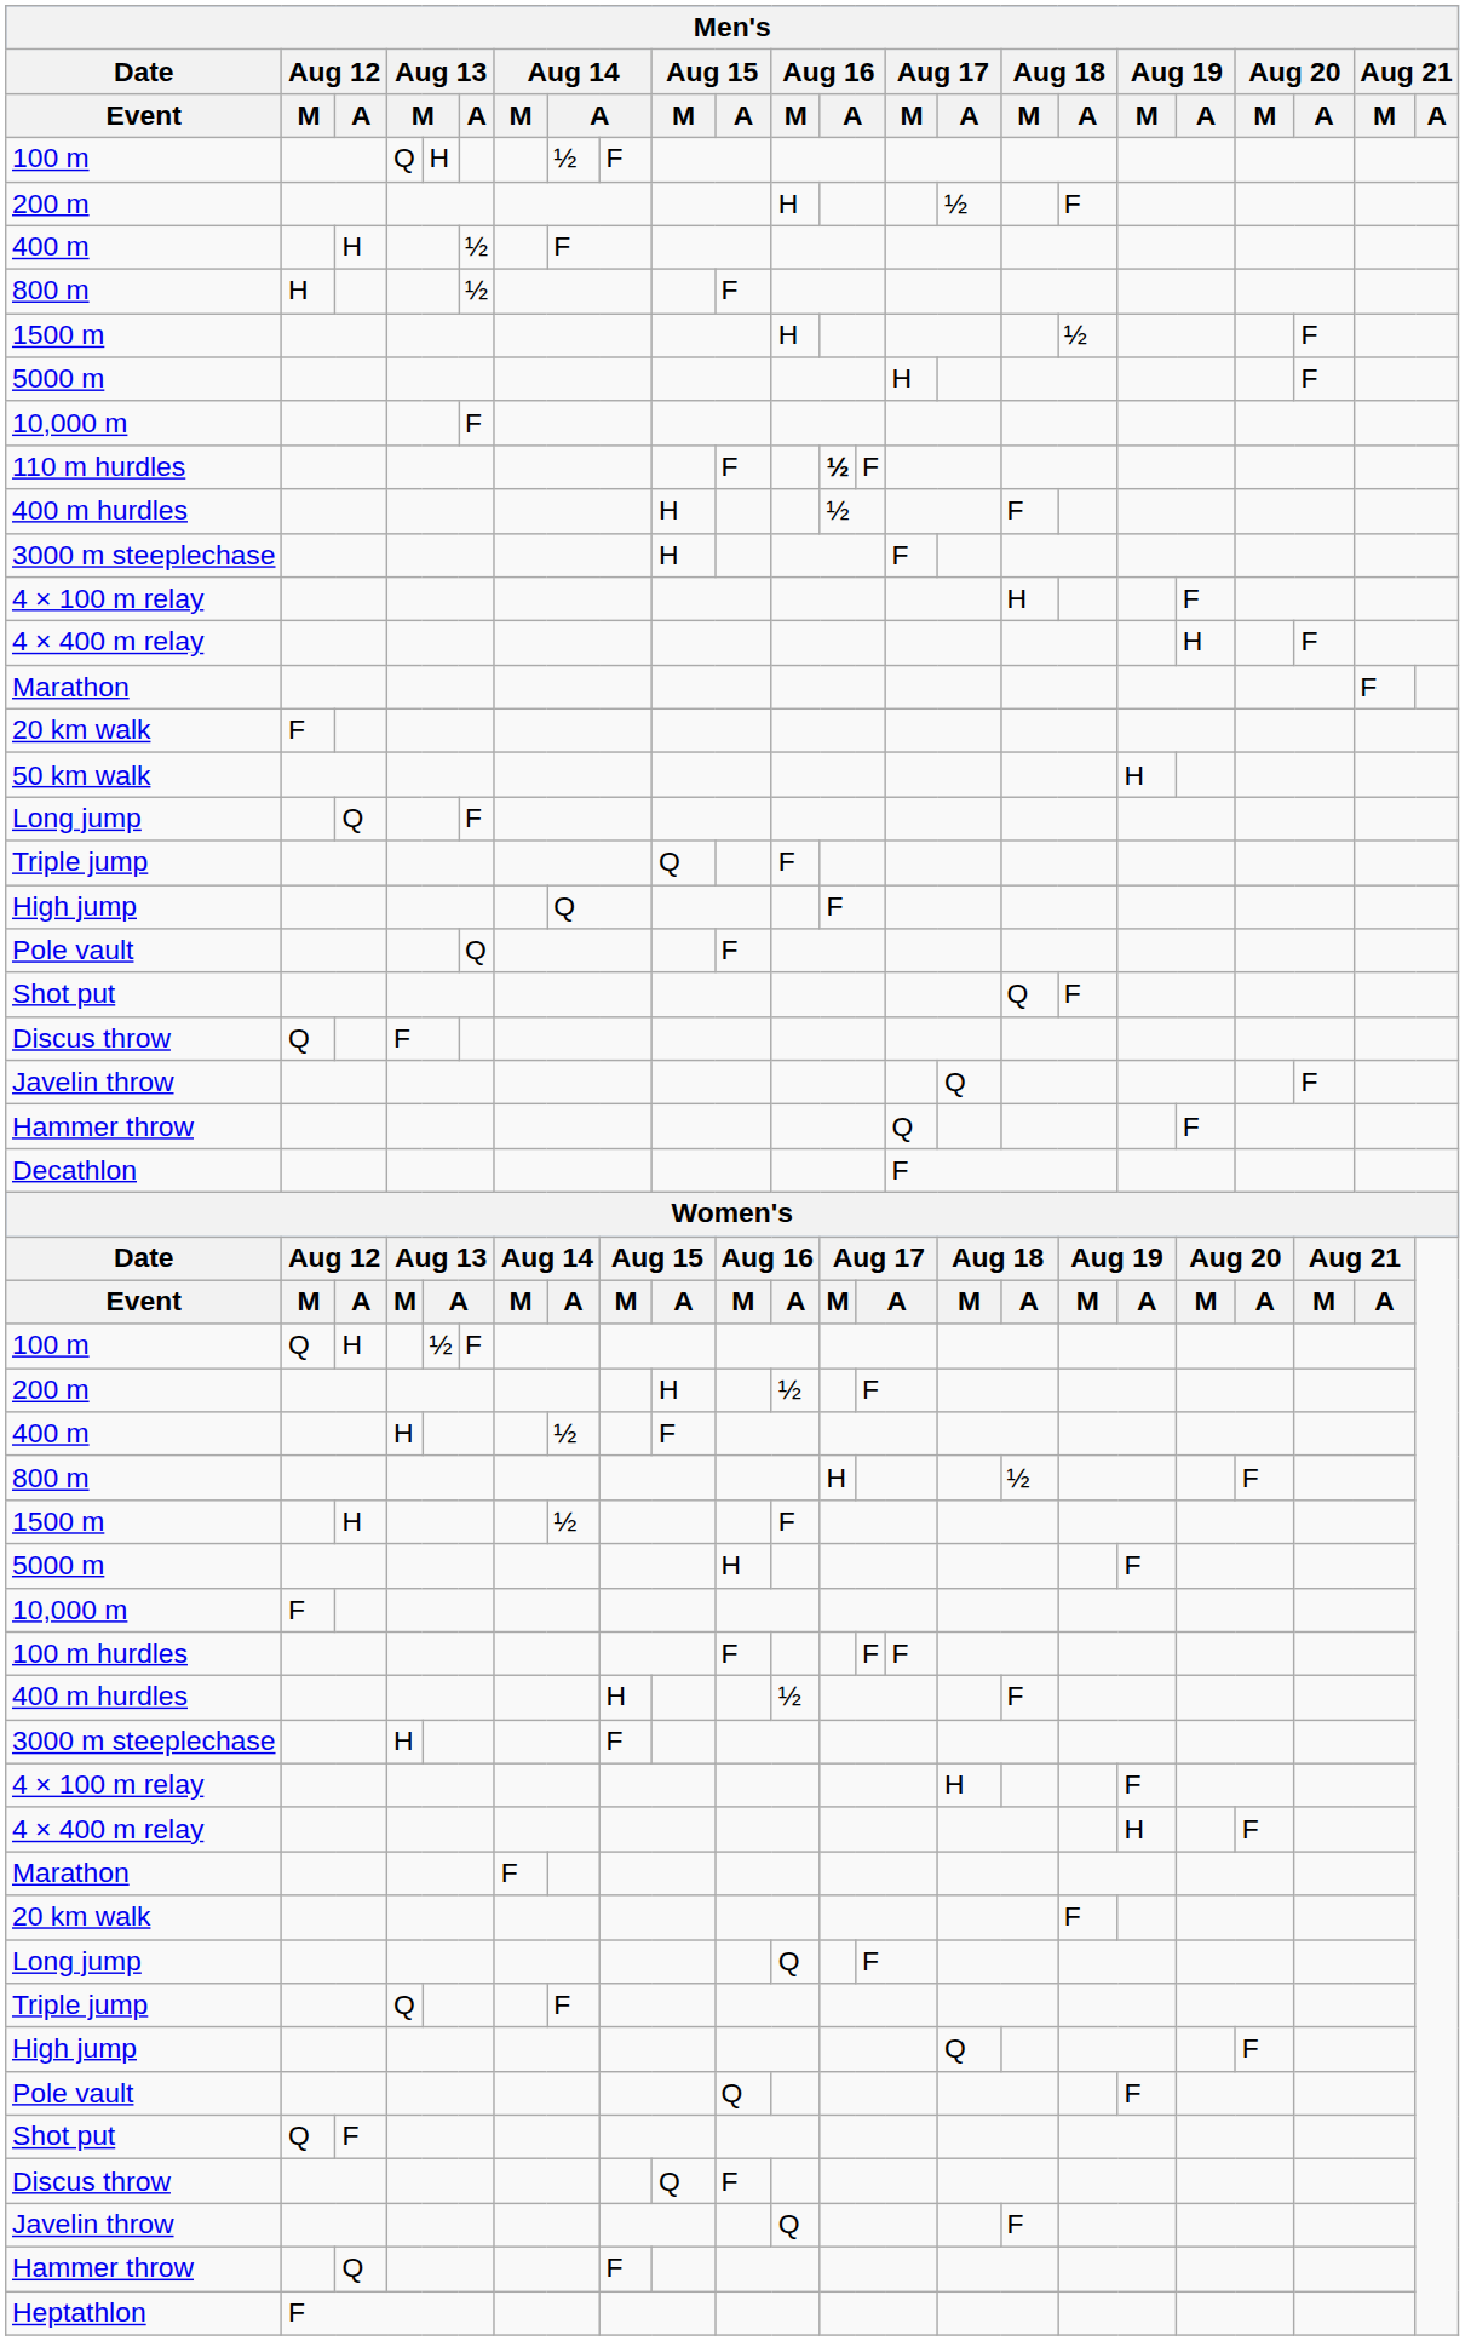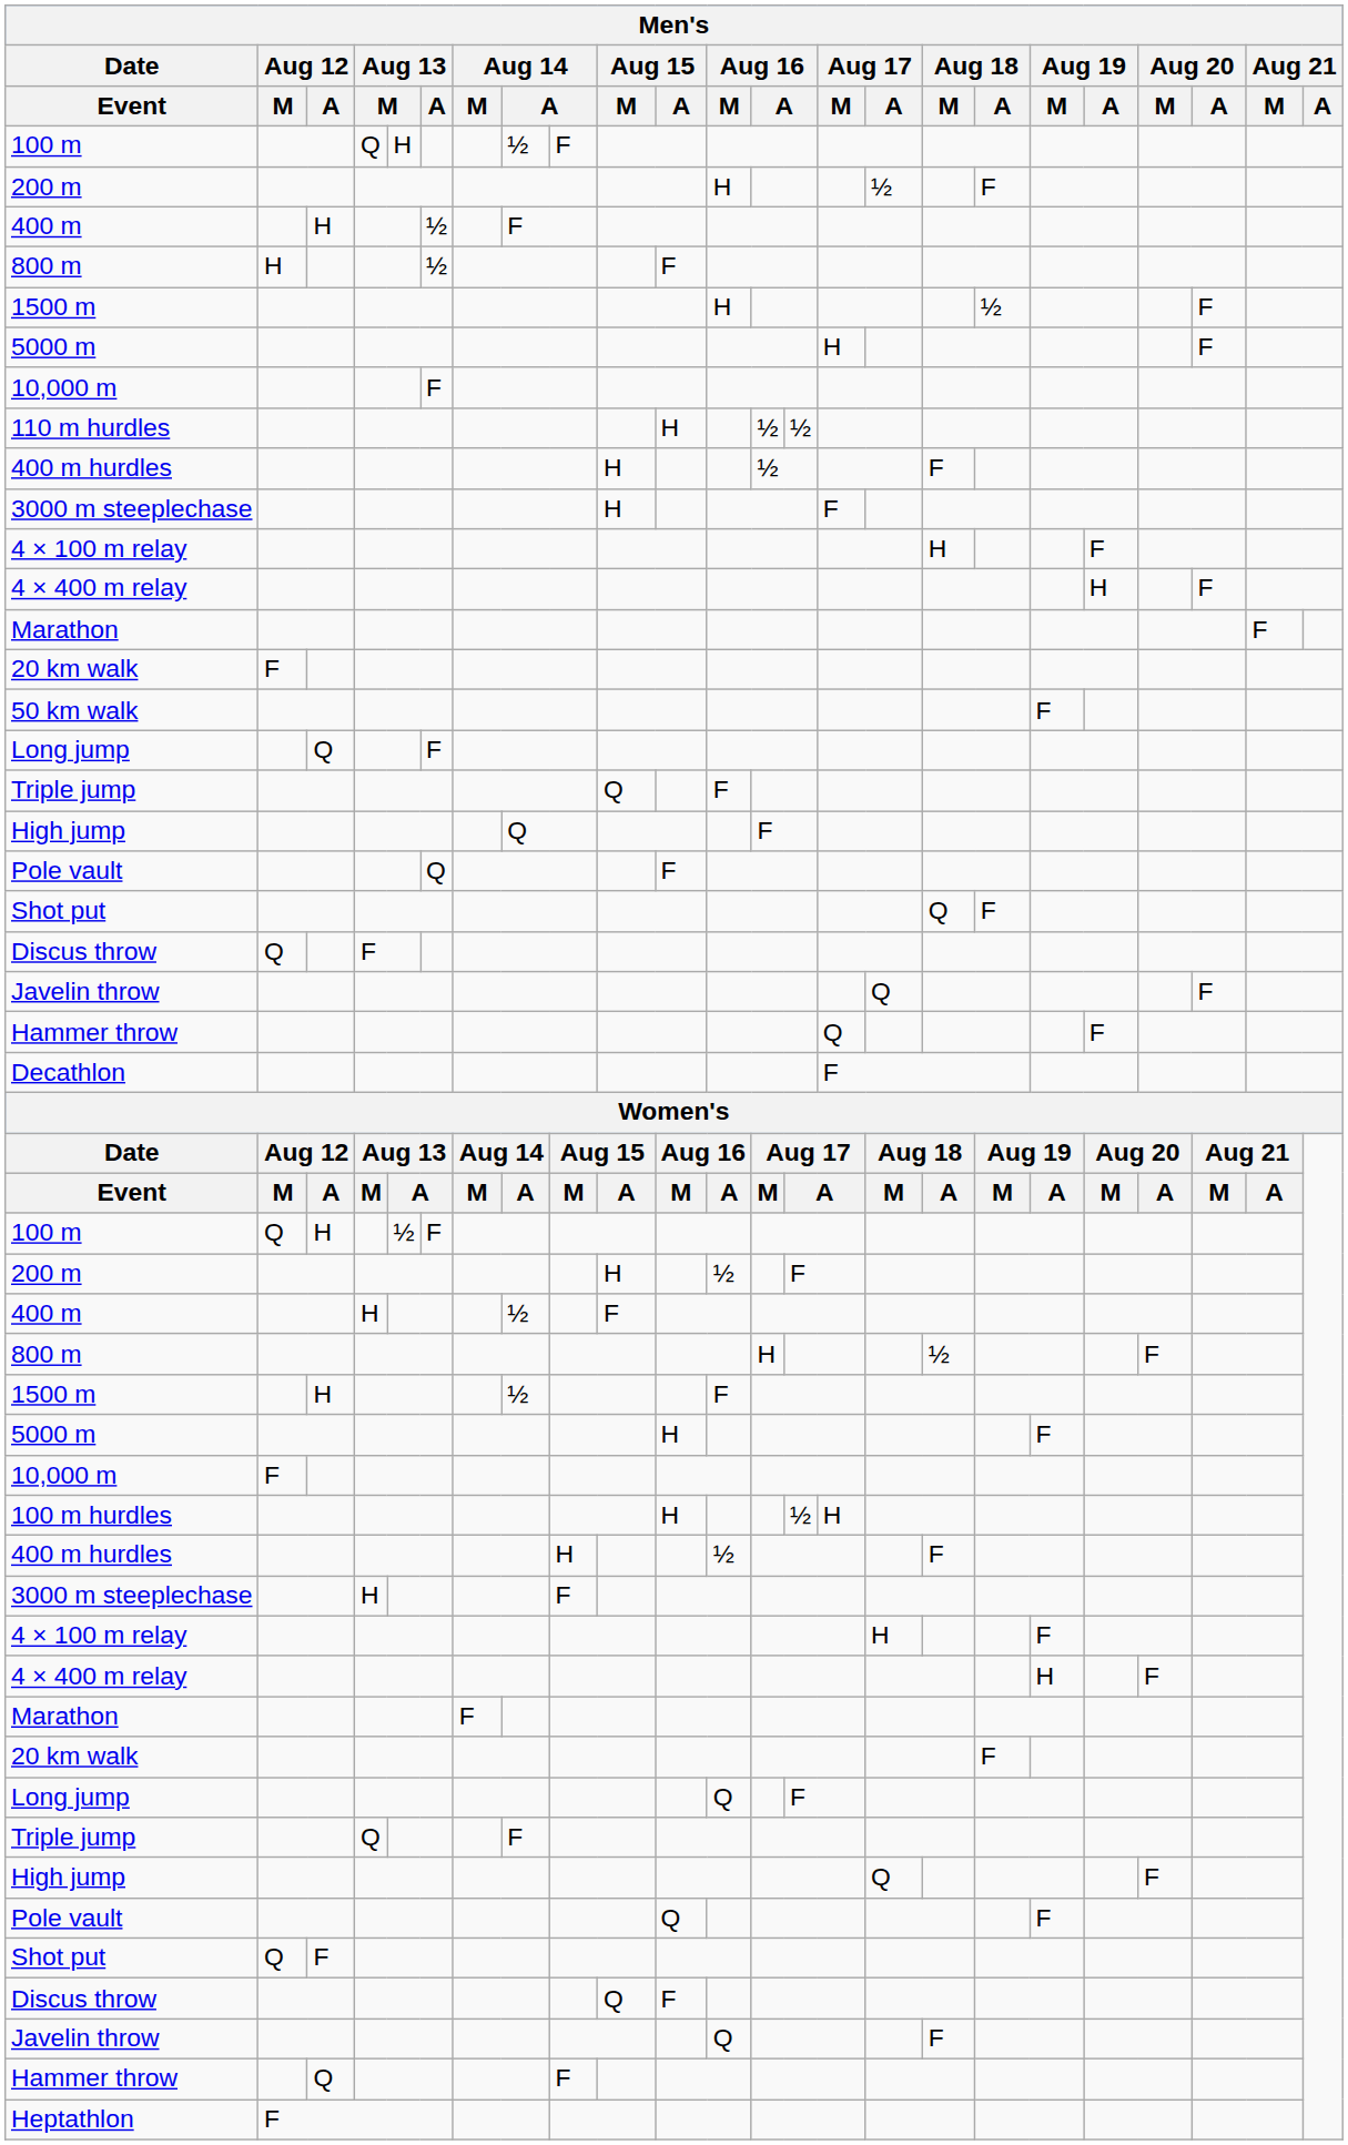110 m hurdles | Aug 15 / A: F -> H
110 m hurdles | column 13: bold -> normal
110 m hurdles | column 14: F -> ½
50 km walk | Aug 19 / M: H -> F
100 m hurdles | Aug 15 / A: F -> H
100 m hurdles | column 14: F -> ½
100 m hurdles | Aug 17 / M: F -> H
